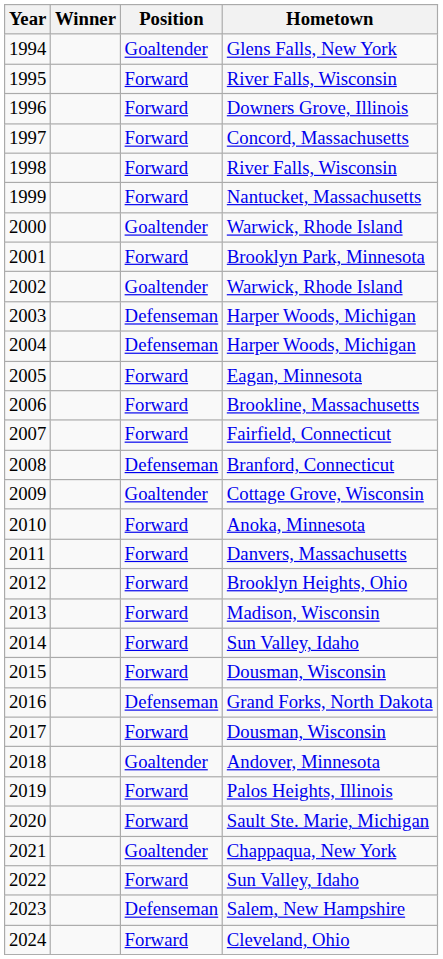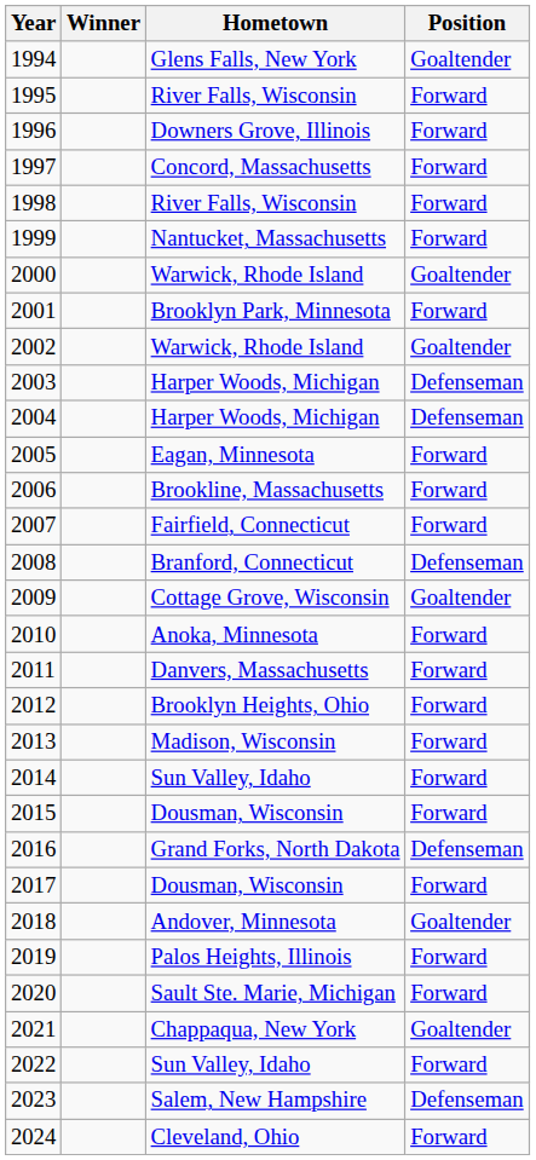columns swapped: Position <-> Hometown
